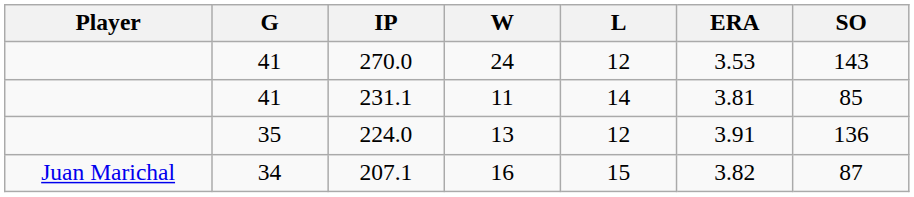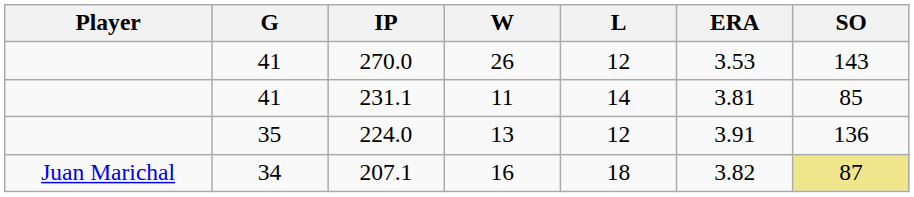270.0 | W: 24 -> 26
207.1 | L: 15 -> 18
207.1 | SO: no background -> khaki background
